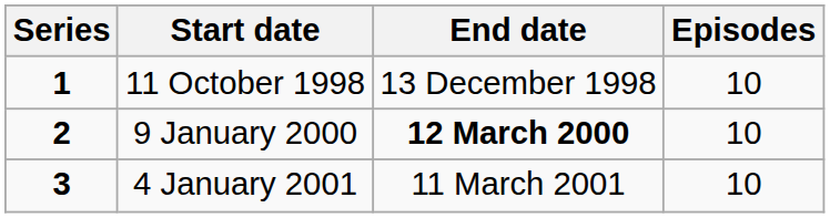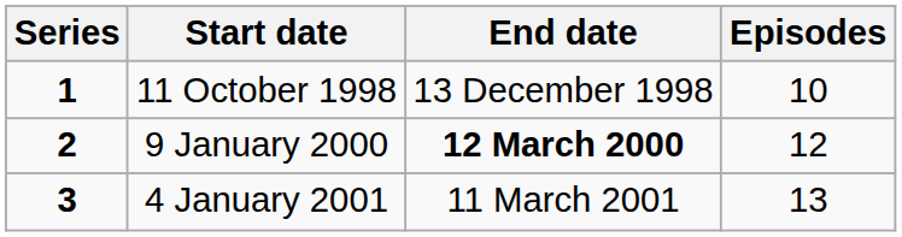9 January 2000 | Episodes: 10 -> 12
4 January 2001 | Episodes: 10 -> 13
